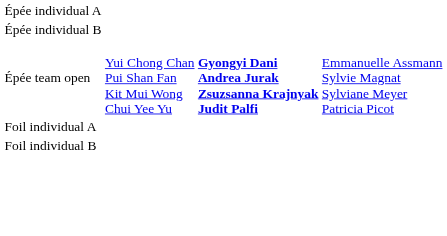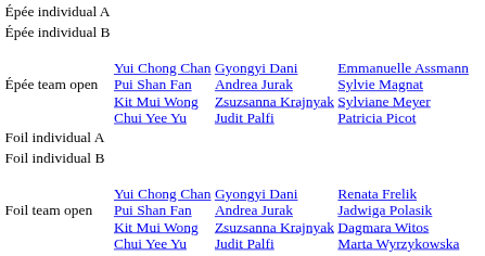Épée team open | column 3: bold -> normal
+ row: Foil team open | Yui Chong Chan Pui Shan Fan Kit Mui Wong Chui Yee Yu | Gyongyi Dani Andrea Jurak Zsuzsanna Krajnyak Judit Palfi | Renata Frelik Jadwiga Polasik Dagmara Witos Marta Wyrzykowska
